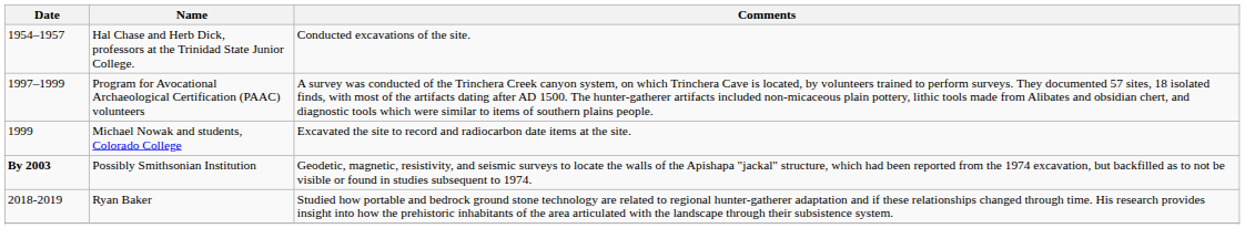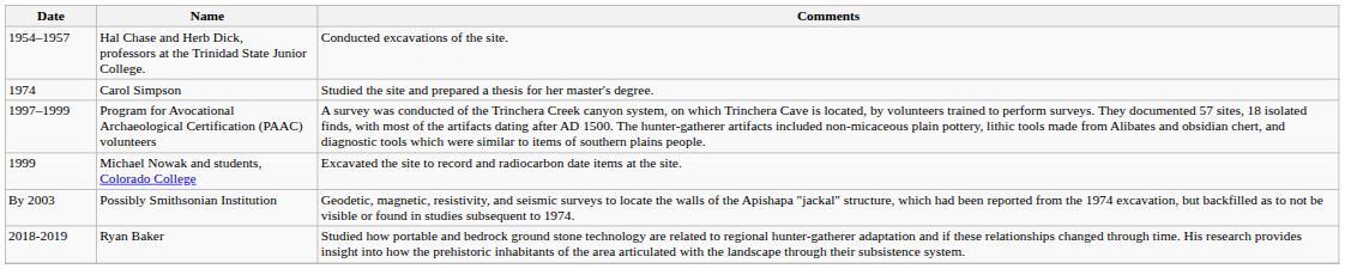+ row: 1974 | Carol Simpson | Studied the site and prepared a thesis for her master's degree.
Possibly Smithsonian Institution | Date: bold -> normal
